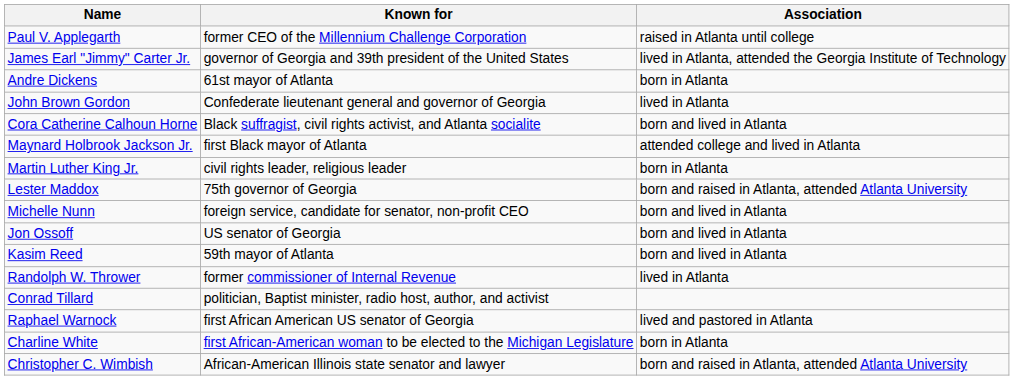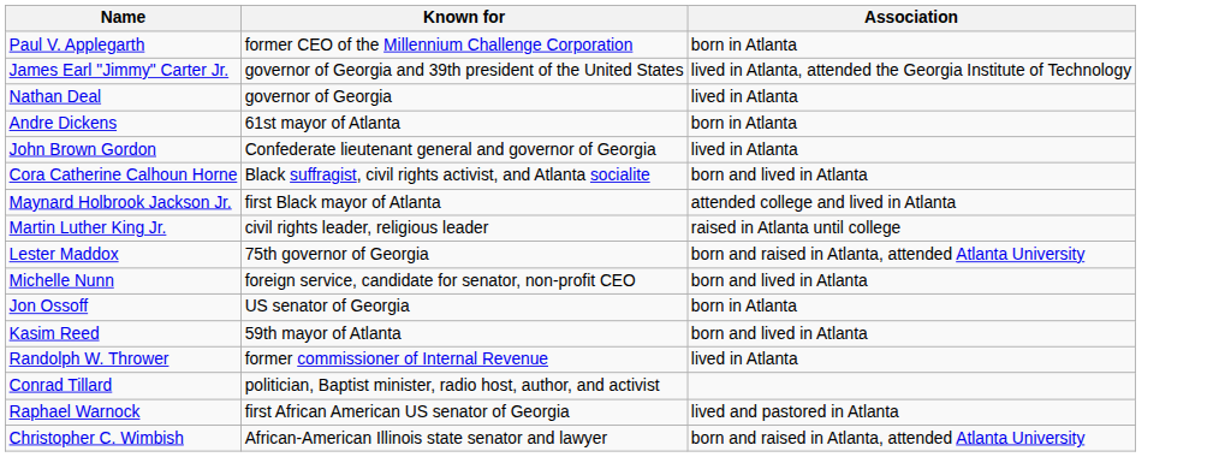Paul V. Applegarth | Association: raised in Atlanta until college -> born in Atlanta
+ row: Nathan Deal | governor of Georgia | lived in Atlanta
Martin Luther King Jr. | Association: born in Atlanta -> raised in Atlanta until college
Jon Ossoff | Association: born and lived in Atlanta -> born in Atlanta
- row: Charline White | first African-American woman to be elected to the Michigan Legislature | born in Atlanta
